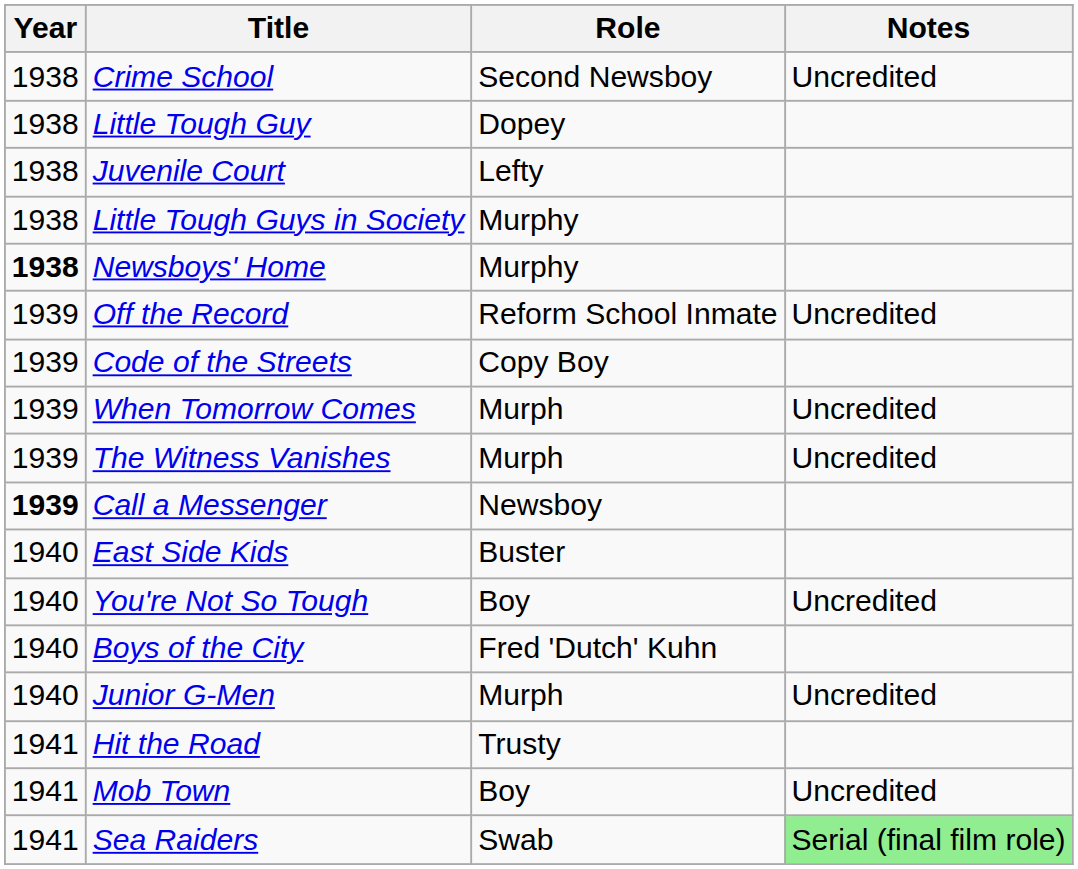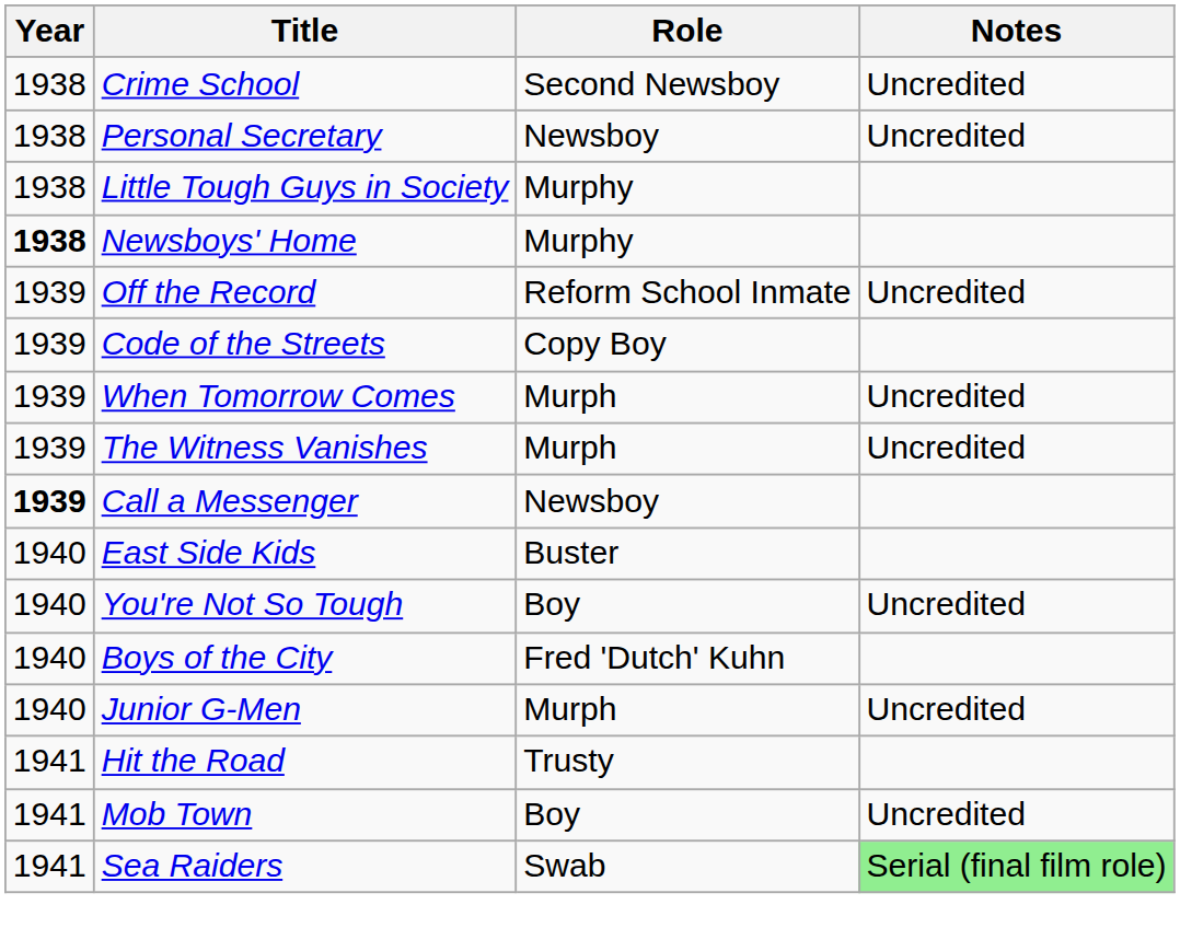- row: 1938 | Little Tough Guy | Dopey
+ row: 1938 | Personal Secretary | Newsboy | Uncredited
- row: 1938 | Juvenile Court | Lefty
